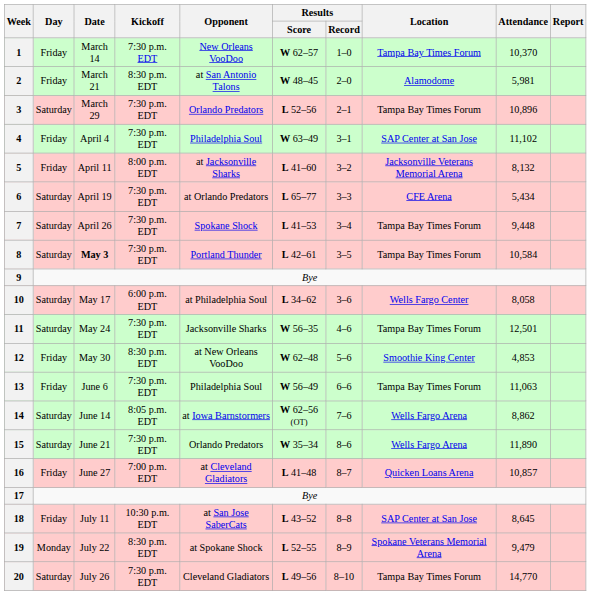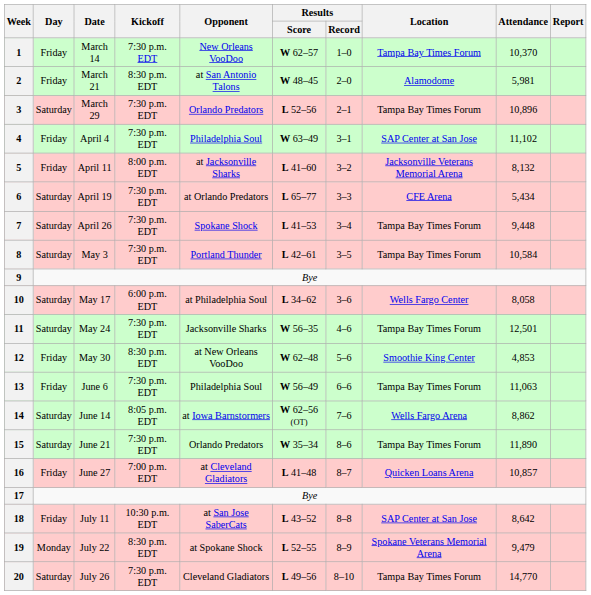8 | Date: bold -> normal
15 | Location: Wells Fargo Arena -> Tampa Bay Times Forum
18 | Attendance: 8,645 -> 8,642
